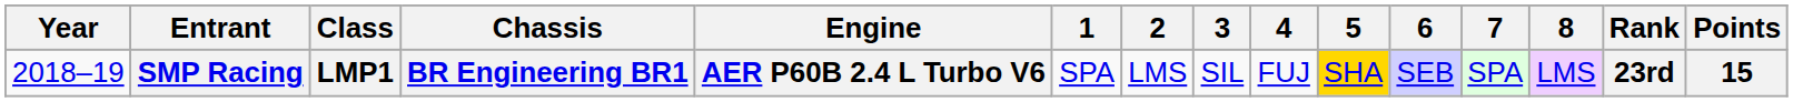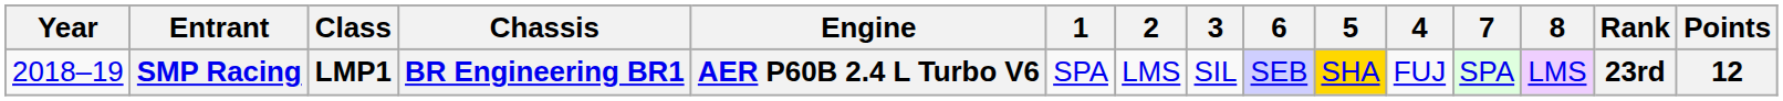columns swapped: 4 <-> 6
SMP Racing | Points: 15 -> 12
